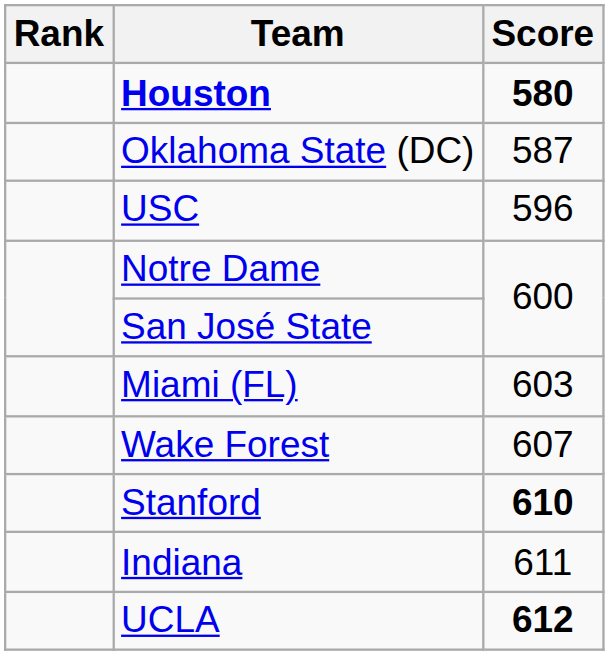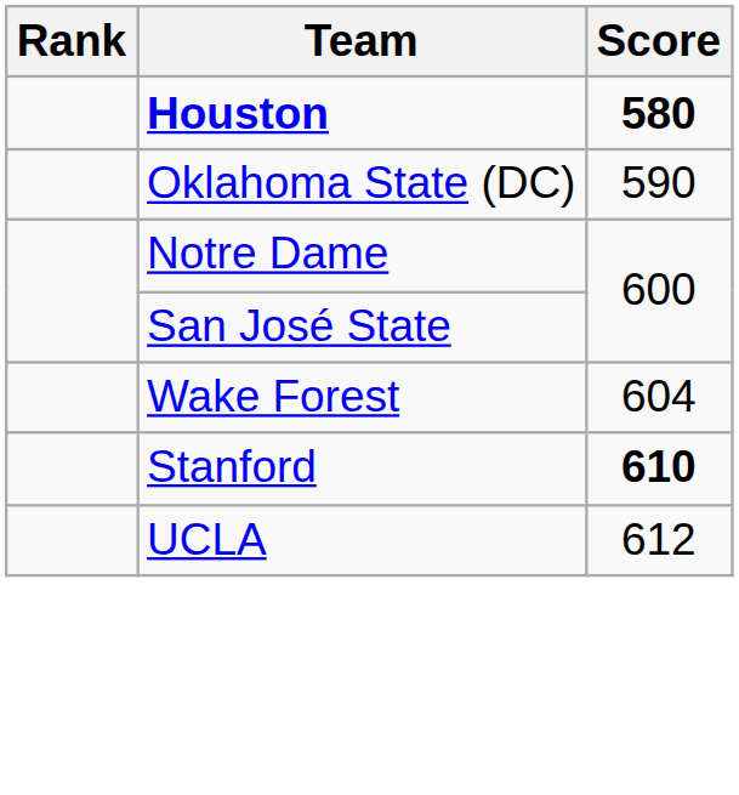Oklahoma State (DC) | Score: 587 -> 590
- row: USC | 596
- row: Miami (FL) | 603
Wake Forest | Score: 607 -> 604
- row: Indiana | 611
UCLA | Score: bold -> normal
